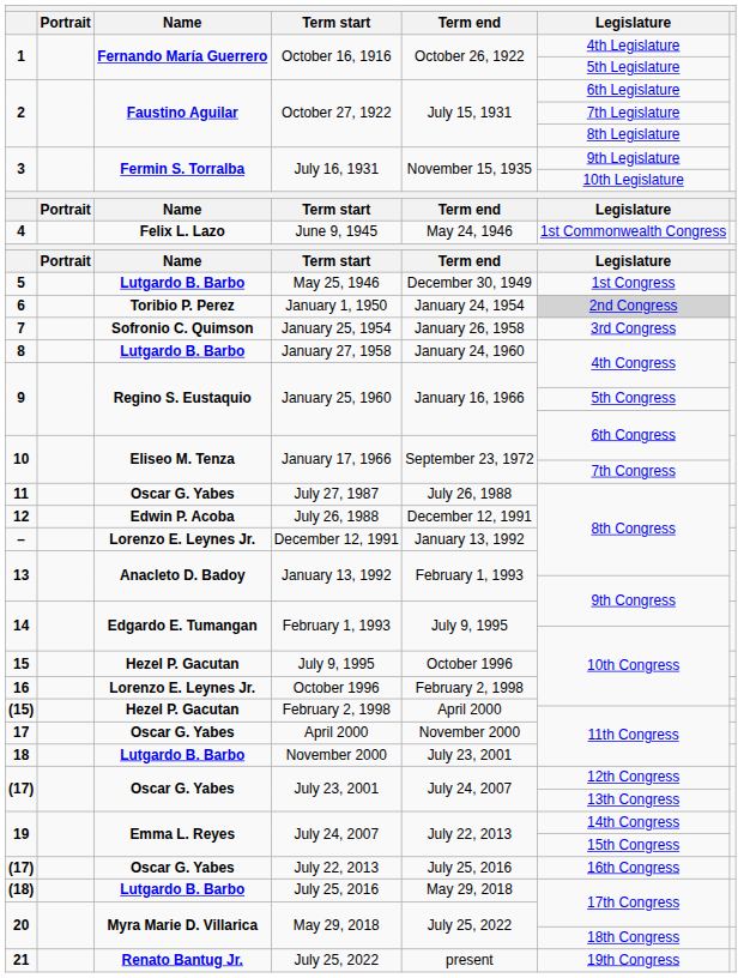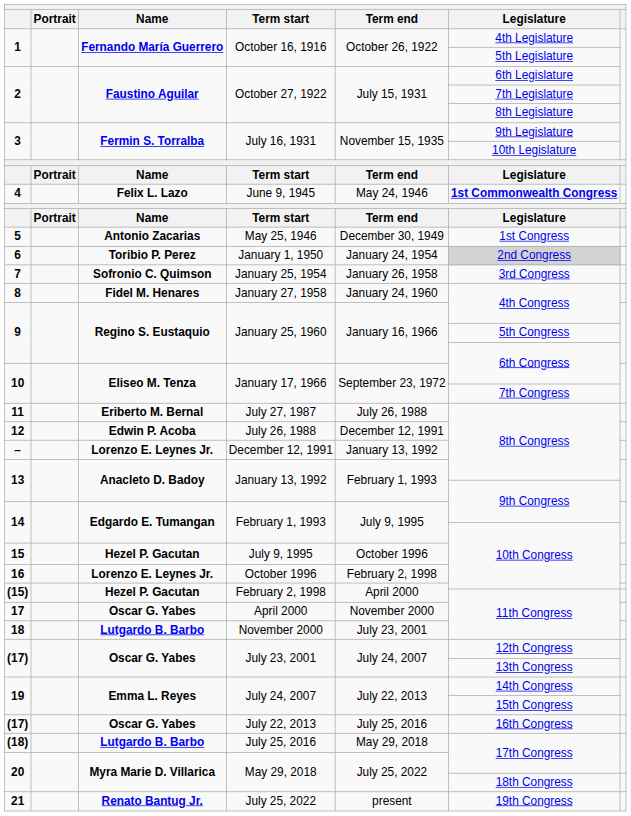June 9, 1945 | Legislature: normal -> bold
May 25, 1946 | Name: Lutgardo B. Barbo -> Antonio Zacarias
January 27, 1958 | Name: Lutgardo B. Barbo -> Fidel M. Henares
July 27, 1987 | Name: Oscar G. Yabes -> Eriberto M. Bernal
